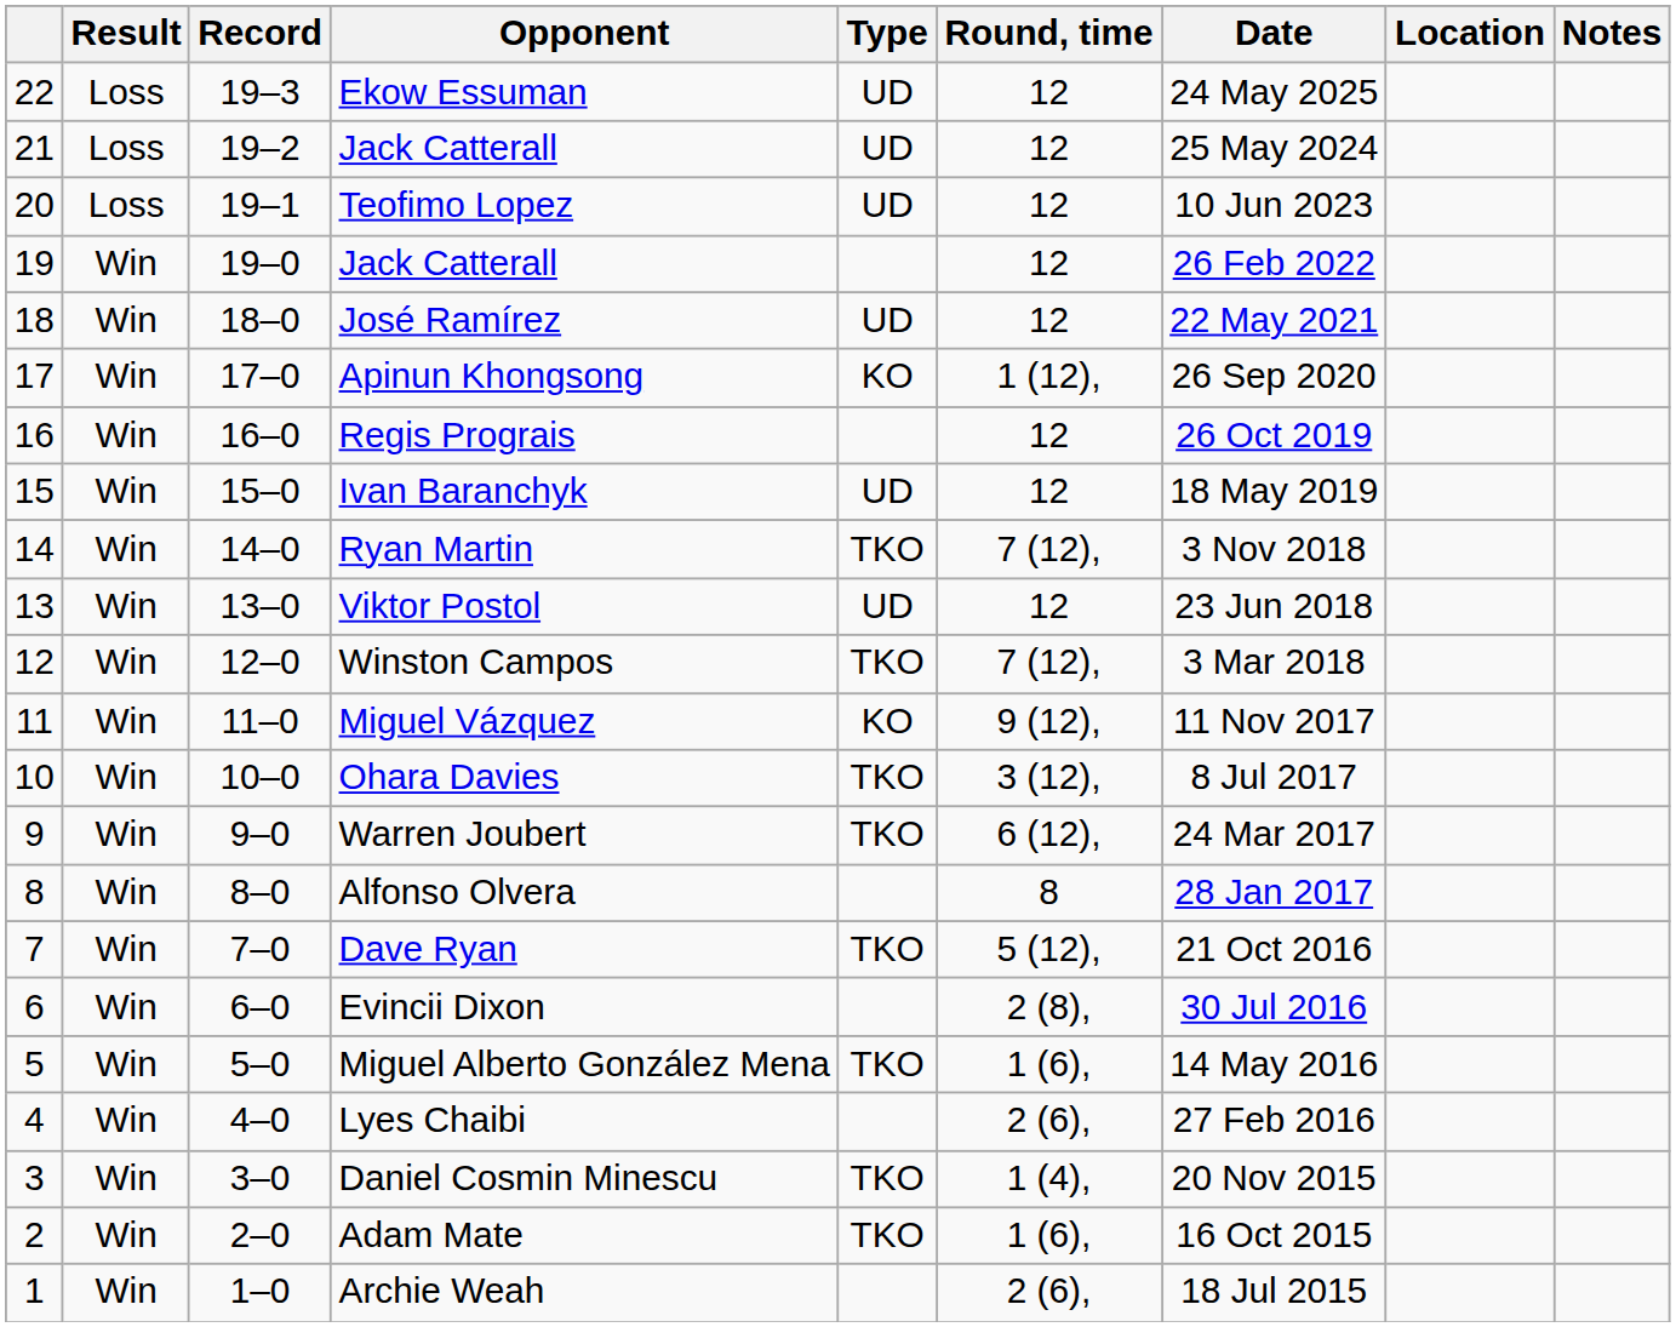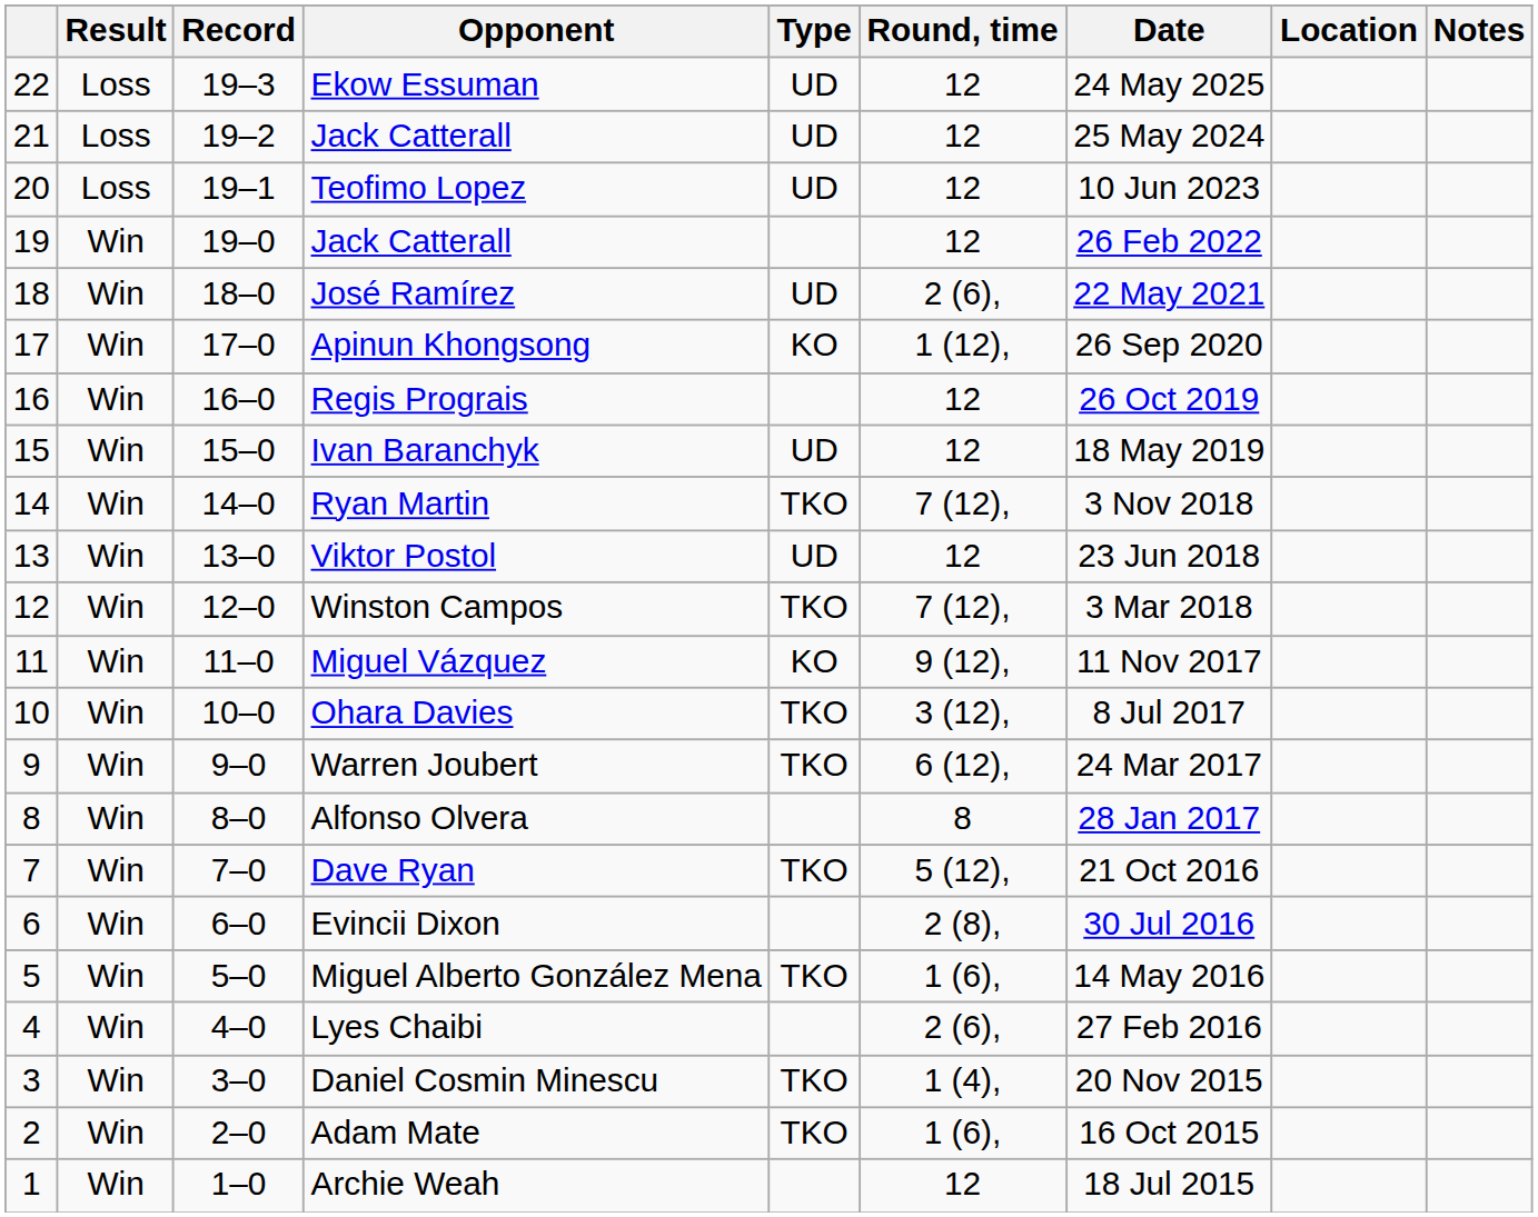José Ramírez | Round, time: 12 -> 2 (6),
Archie Weah | Round, time: 2 (6), -> 12
